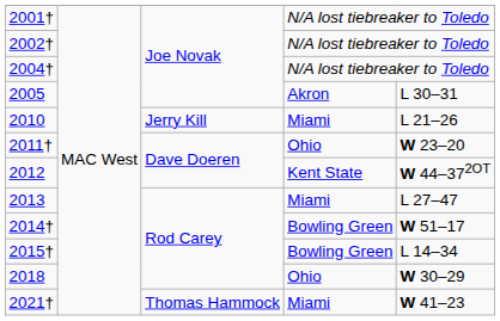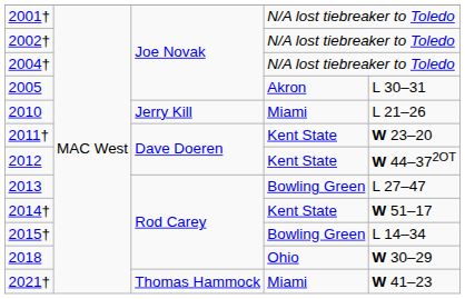2011† | column 4: Ohio -> Kent State
2013 | column 4: Miami -> Bowling Green
2014† | column 4: Bowling Green -> Kent State
